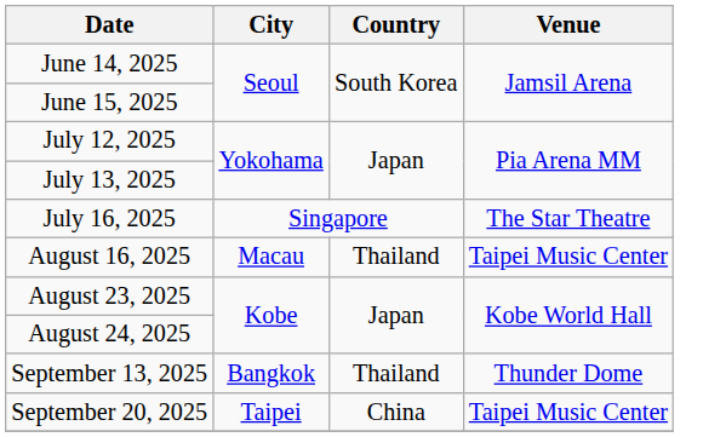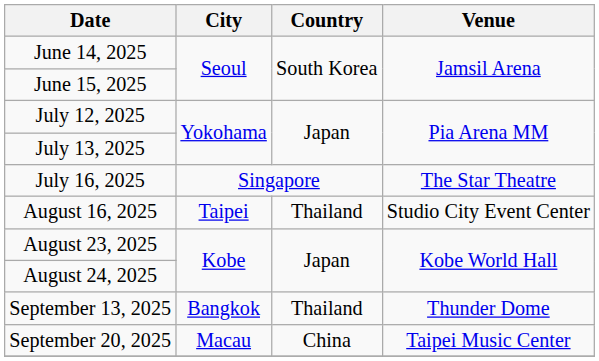August 16, 2025 | City: Macau -> Taipei
August 16, 2025 | Venue: Taipei Music Center -> Studio City Event Center
September 20, 2025 | City: Taipei -> Macau
